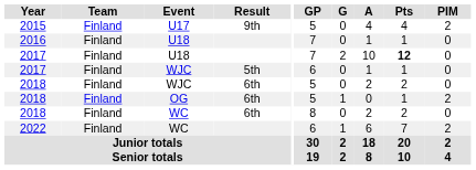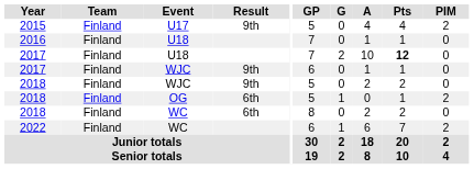2017 / WJC | Result: 5th -> 9th
2018 / WJC | Result: 6th -> 9th
